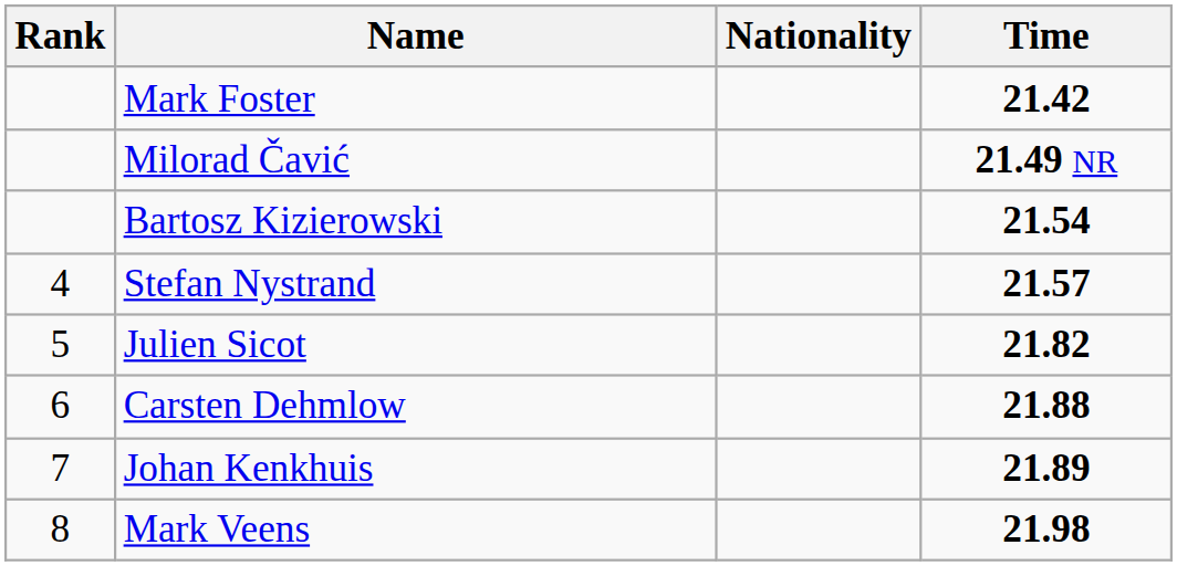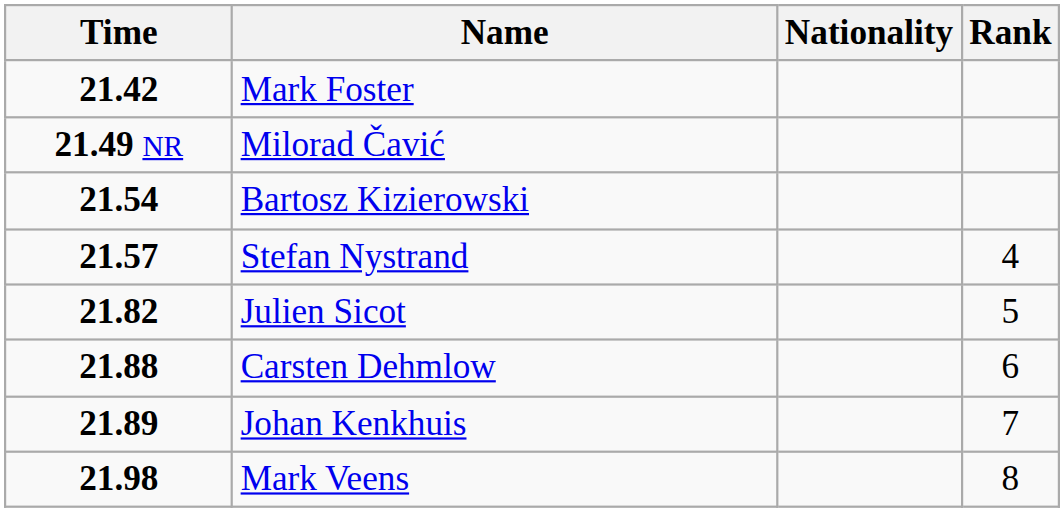columns swapped: Rank <-> Time
